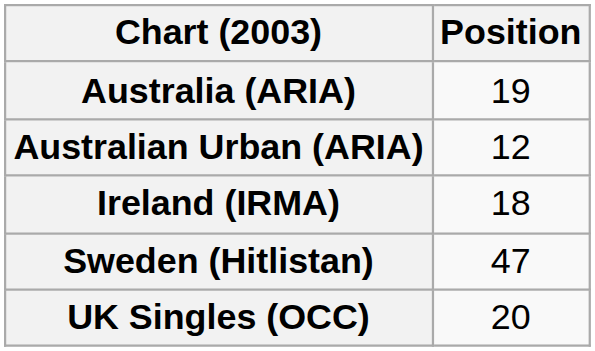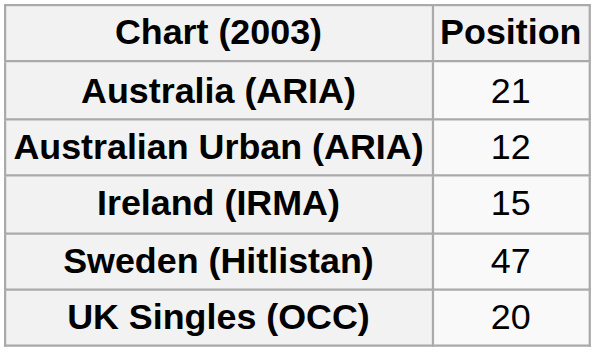Australia (ARIA) | Position: 19 -> 21
Ireland (IRMA) | Position: 18 -> 15
